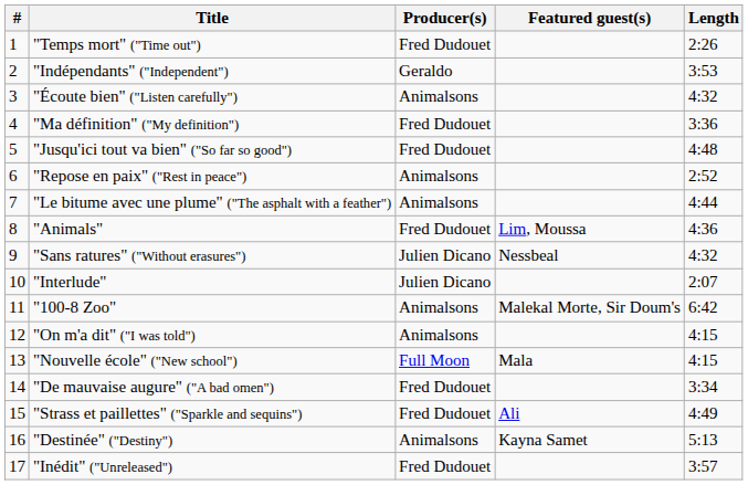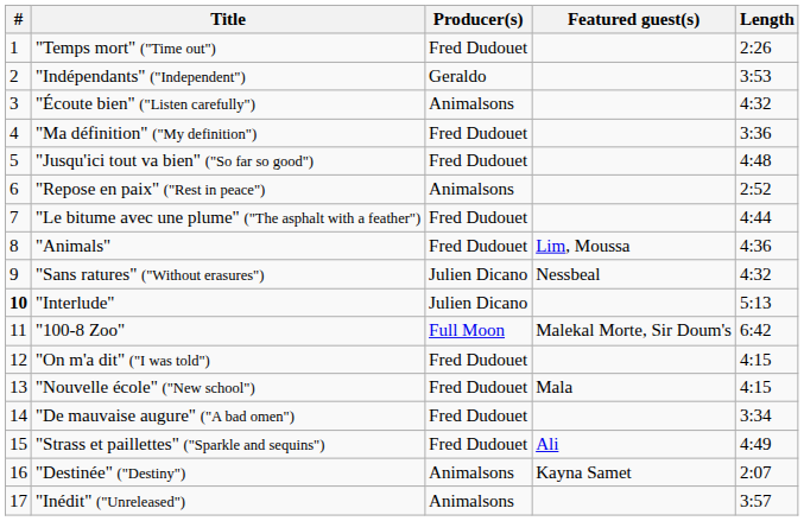"Le bitume avec une plume" ("The asphalt with a feather") | Producer(s): Animalsons -> Fred Dudouet
"Interlude" | #: normal -> bold
"Interlude" | Length: 2:07 -> 5:13
"100-8 Zoo" | Producer(s): Animalsons -> Full Moon
"On m'a dit" ("I was told") | Producer(s): Animalsons -> Fred Dudouet
"Nouvelle école" ("New school") | Producer(s): Full Moon -> Fred Dudouet
"Destinée" ("Destiny") | Length: 5:13 -> 2:07
"Inédit" ("Unreleased") | Producer(s): Fred Dudouet -> Animalsons
